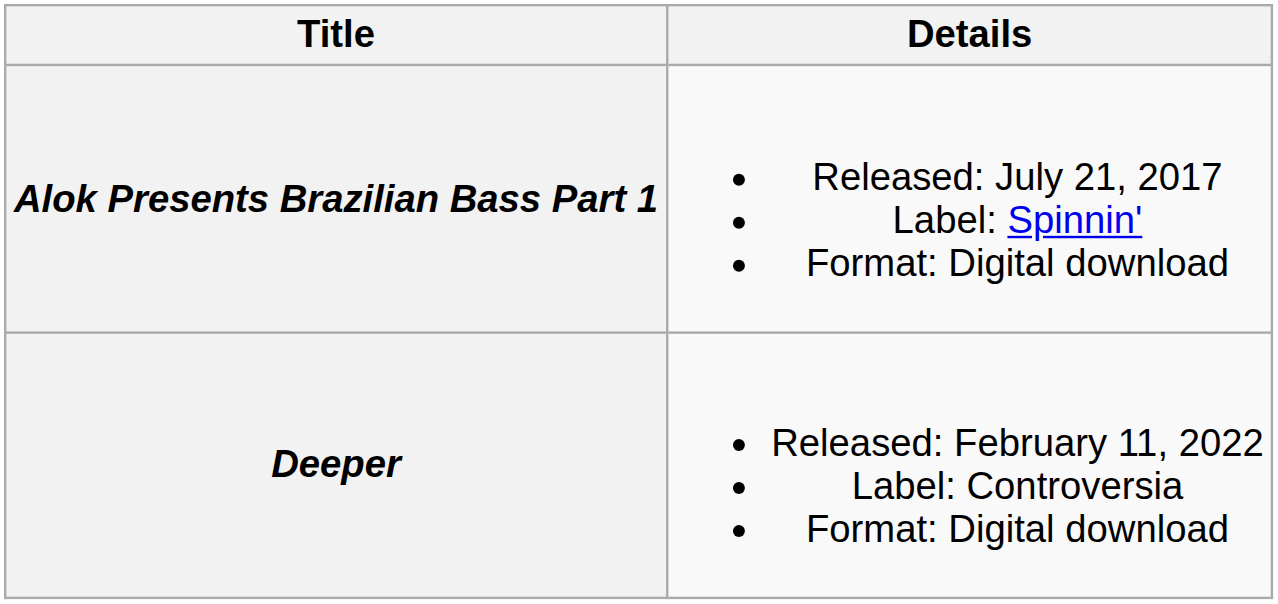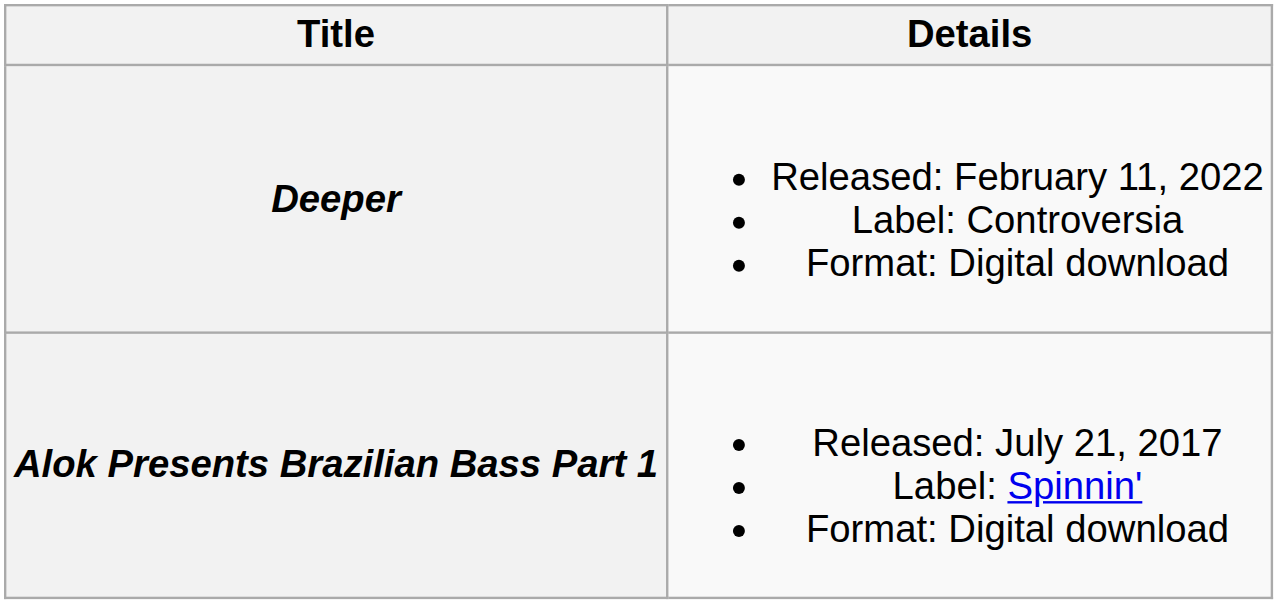rows swapped: Alok Presents Brazilian Bass Part 1 <-> Deeper
